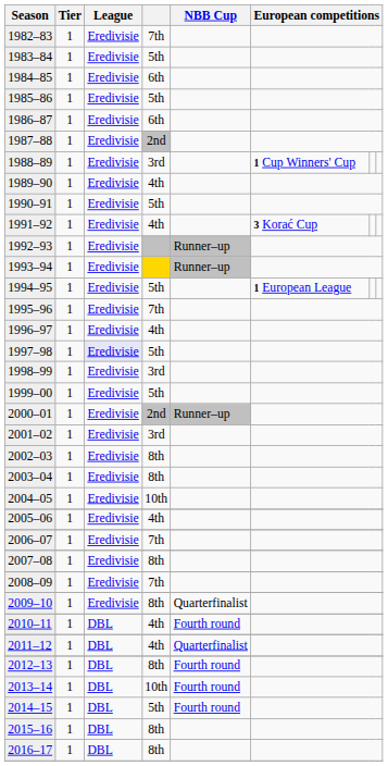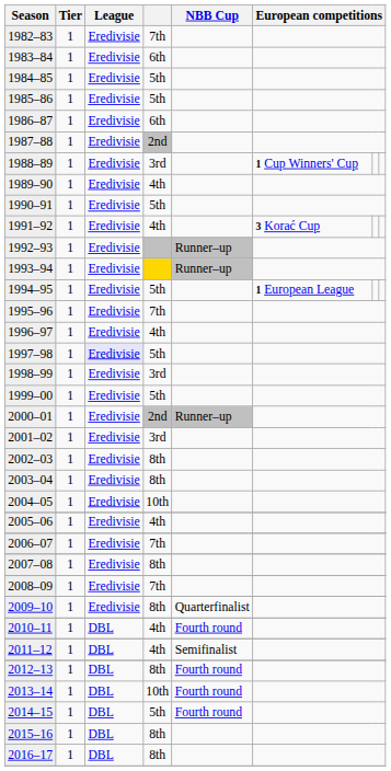1983–84 | column 4: 5th -> 6th
1984–85 | column 4: 6th -> 5th
2011–12 | NBB Cup: Quarterfinalist -> Semifinalist
